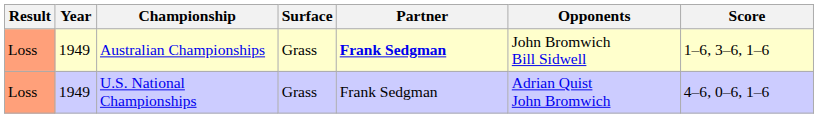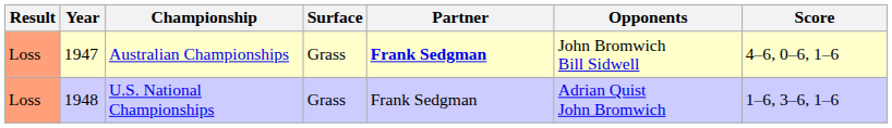Australian Championships | Year: 1949 -> 1947
Australian Championships | Score: 1–6, 3–6, 1–6 -> 4–6, 0–6, 1–6
U.S. National Championships | Year: 1949 -> 1948
U.S. National Championships | Score: 4–6, 0–6, 1–6 -> 1–6, 3–6, 1–6
